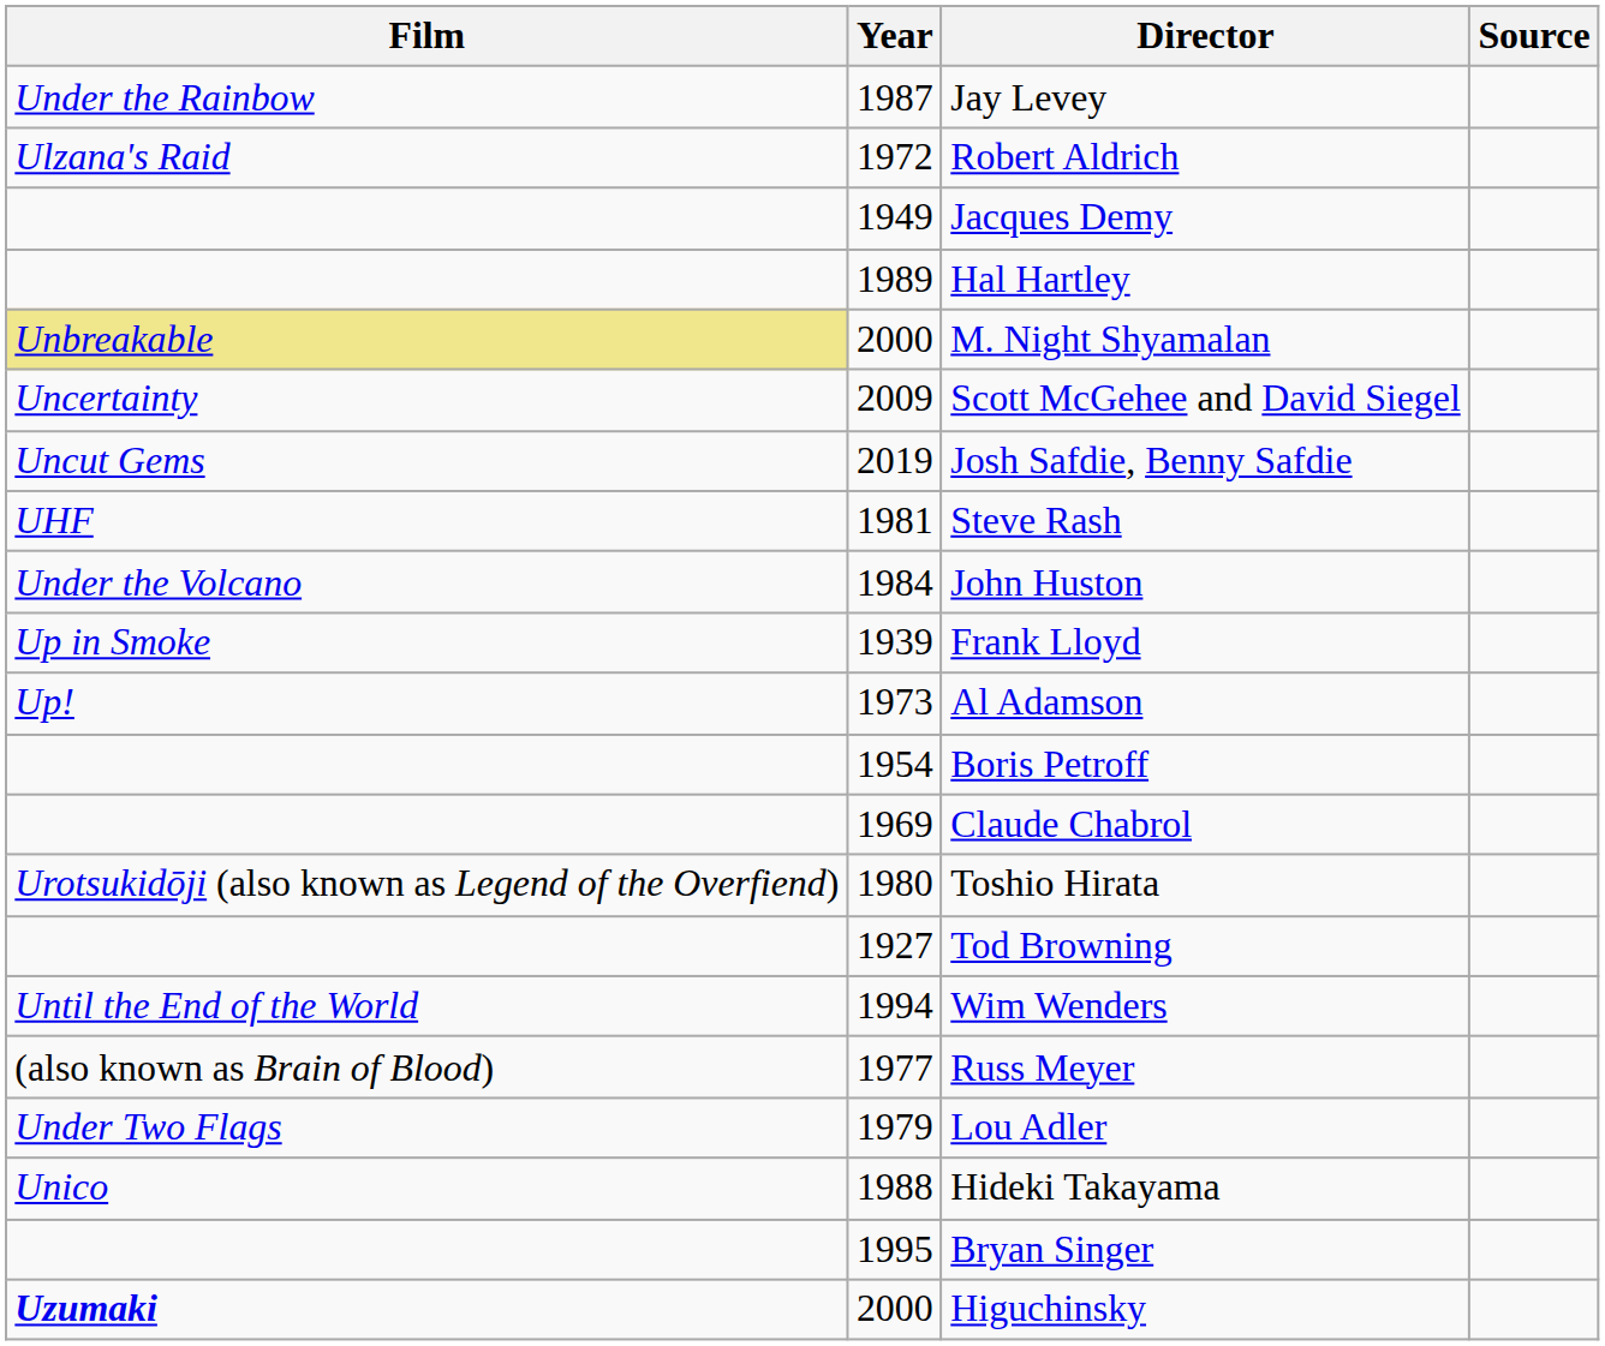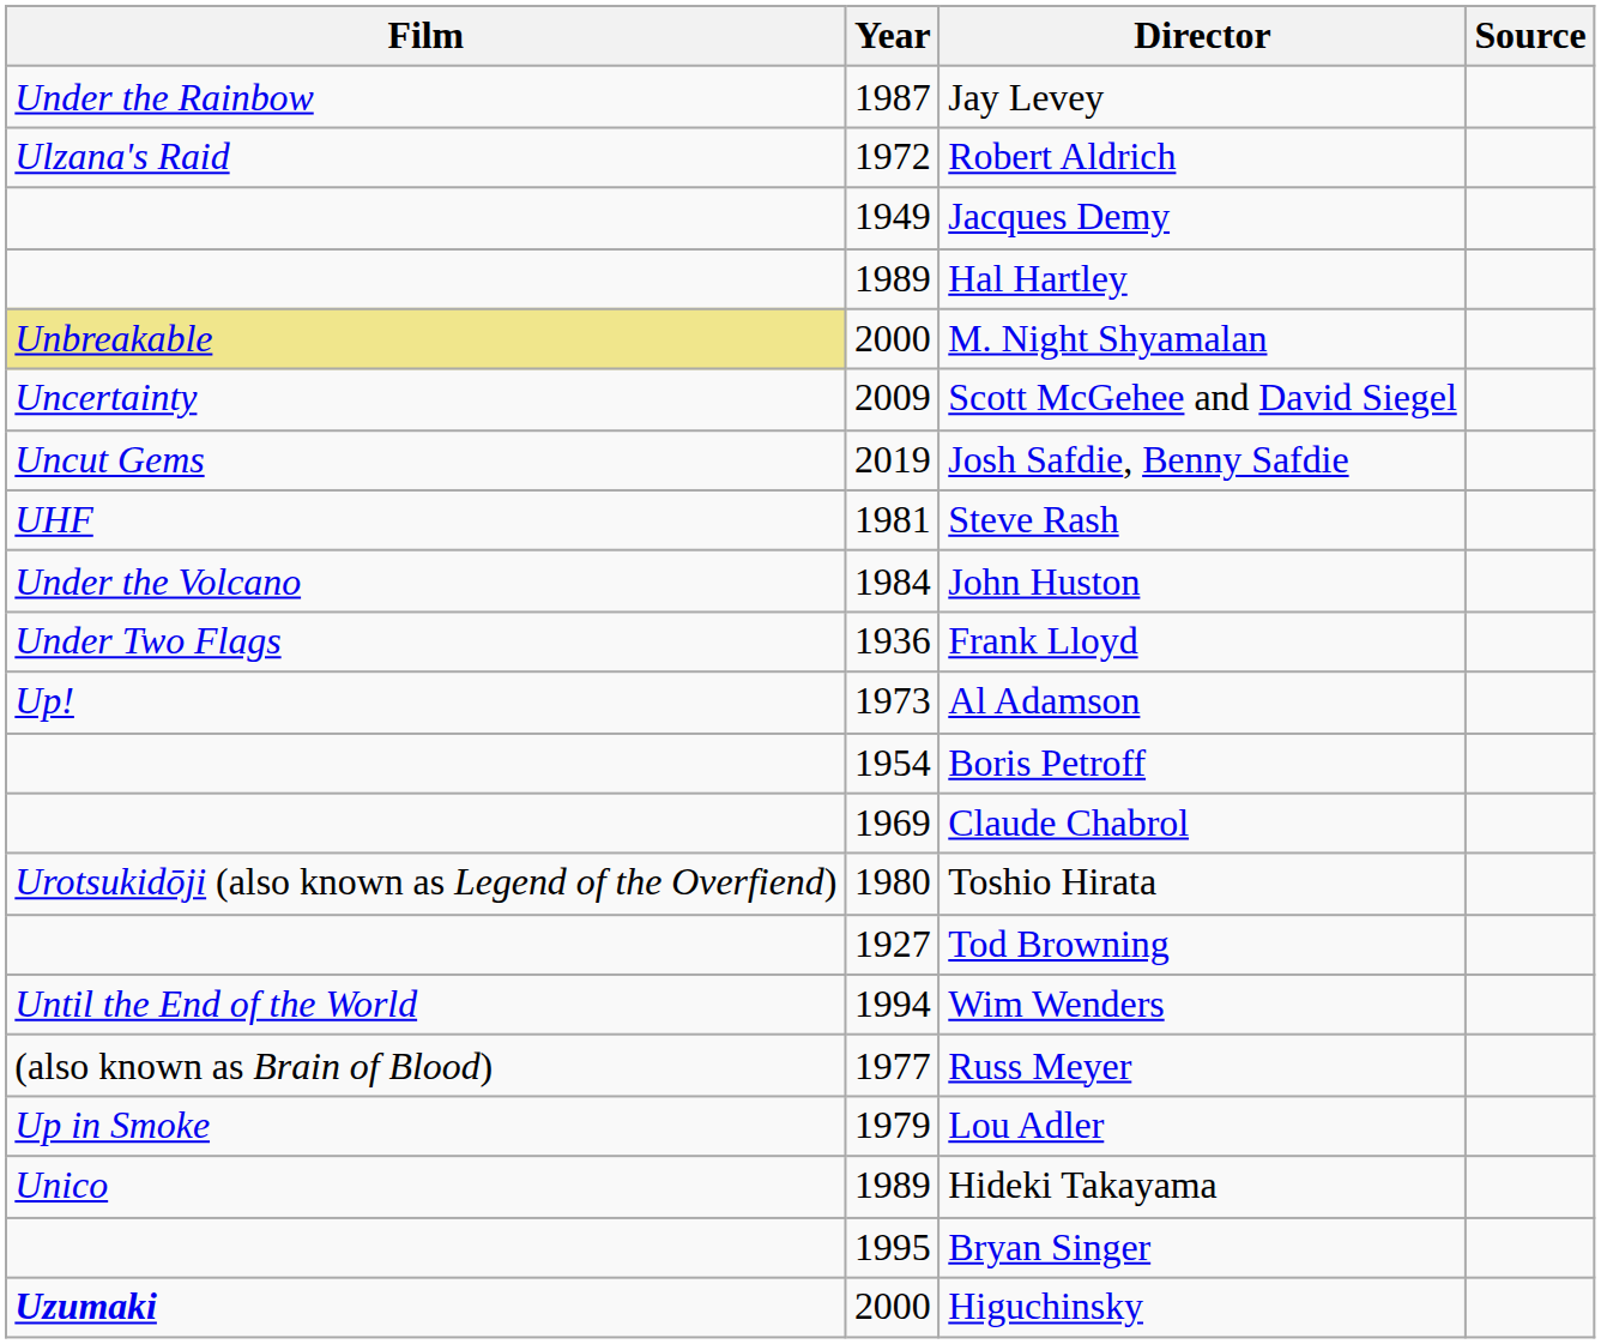Frank Lloyd | Film: Up in Smoke -> Under Two Flags
Frank Lloyd | Year: 1939 -> 1936
Lou Adler | Film: Under Two Flags -> Up in Smoke
Hideki Takayama | Year: 1988 -> 1989
